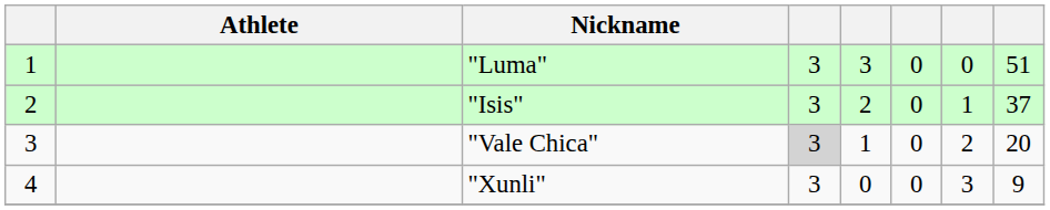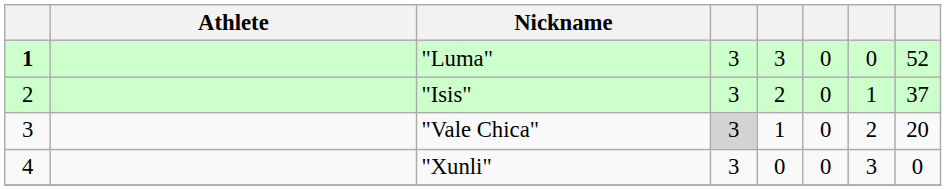"Luma" | column 1: normal -> bold
"Luma" | column 8: 51 -> 52
"Xunli" | column 8: 9 -> 0
